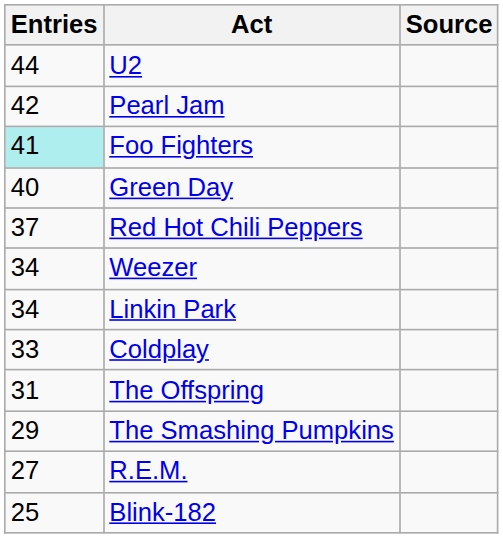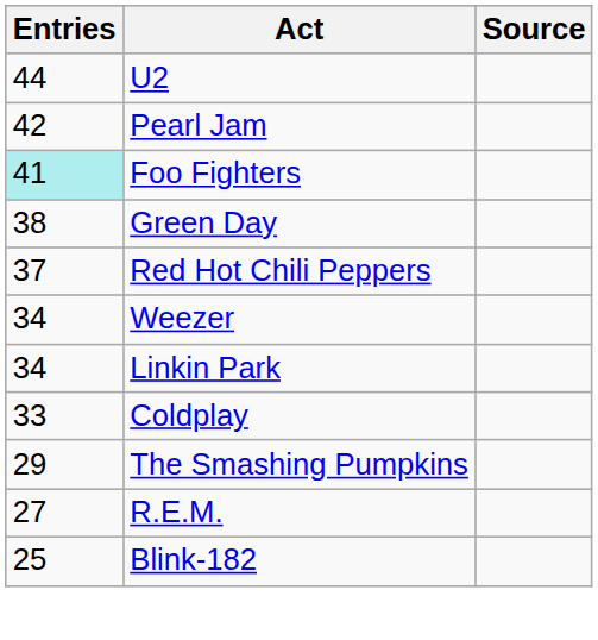Green Day | Entries: 40 -> 38
- row: 31 | The Offspring
